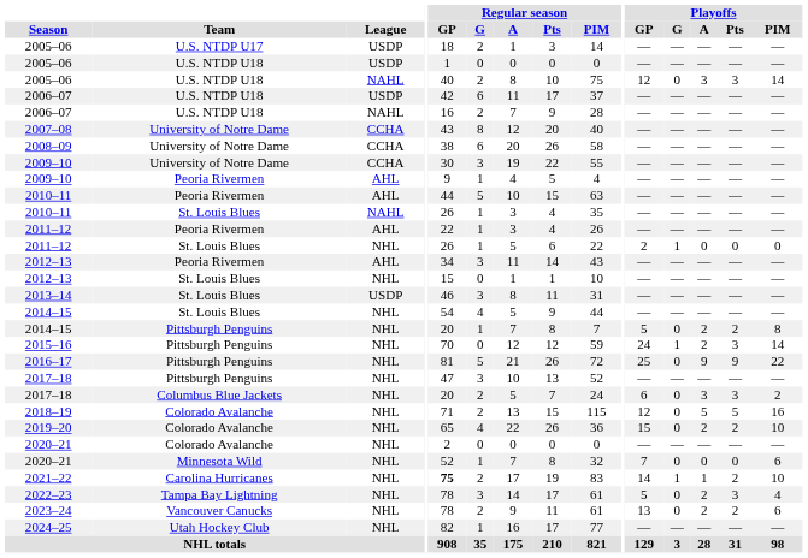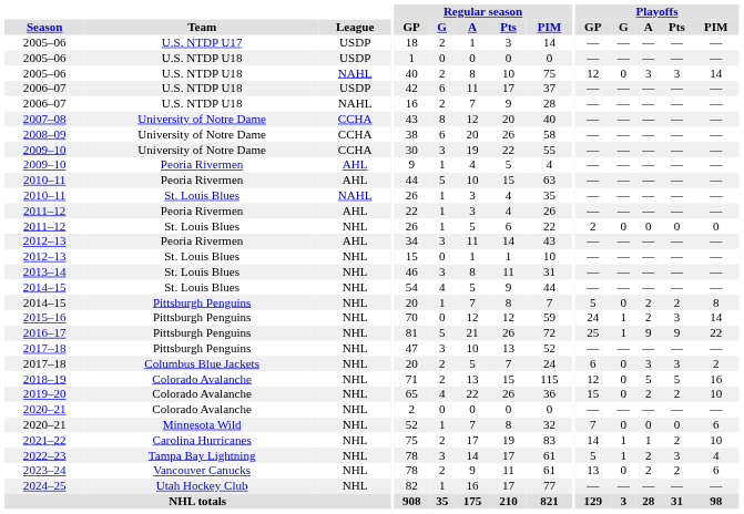2011–12 / St. Louis Blues | Playoffs / G: 1 -> 0
2013–14 | League: USDP -> NHL
2016–17 | Playoffs / G: 0 -> 1
2021–22 | Regular season / GP: bold -> normal
2022–23 | Playoffs / G: 0 -> 1
